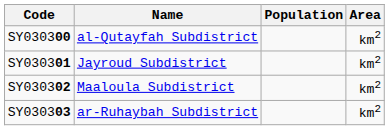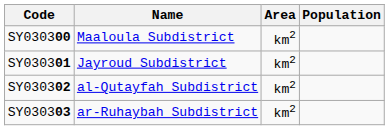columns swapped: Area <-> Population
SY030300 | Name: al-Qutayfah Subdistrict -> Maaloula Subdistrict
SY030302 | Name: Maaloula Subdistrict -> al-Qutayfah Subdistrict
